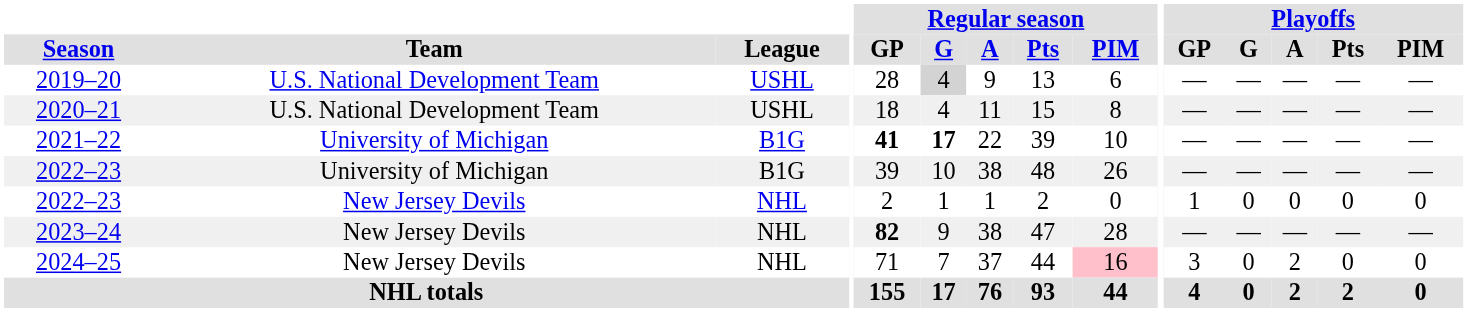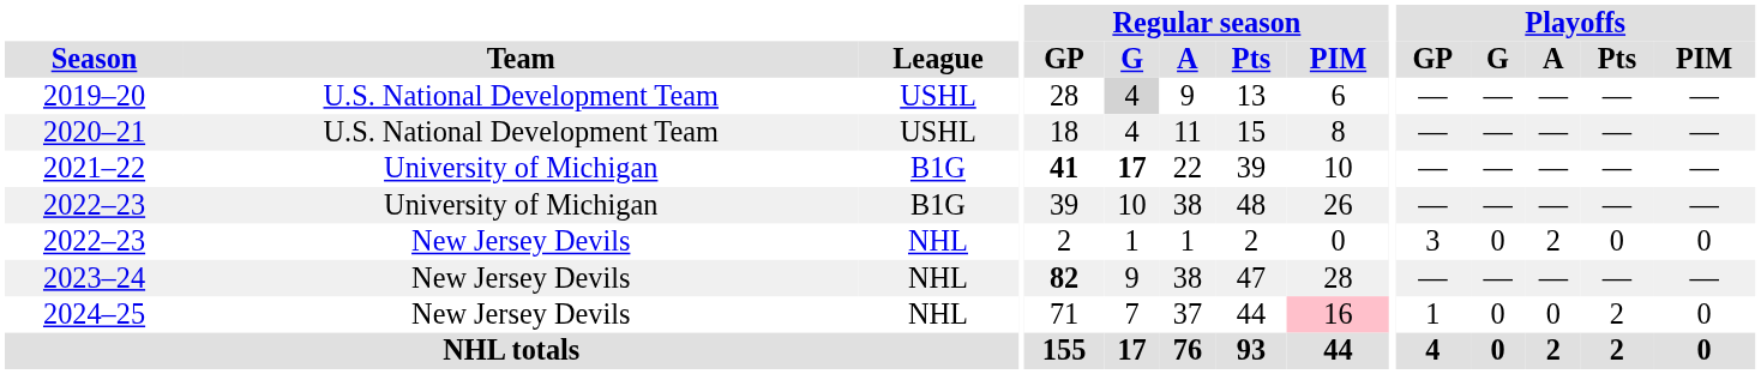2022–23 / New Jersey Devils | Playoffs / GP: 1 -> 3
2022–23 / New Jersey Devils | Playoffs / A: 0 -> 2
2024–25 | Playoffs / GP: 3 -> 1
2024–25 | Playoffs / A: 2 -> 0
2024–25 | Playoffs / Pts: 0 -> 2
